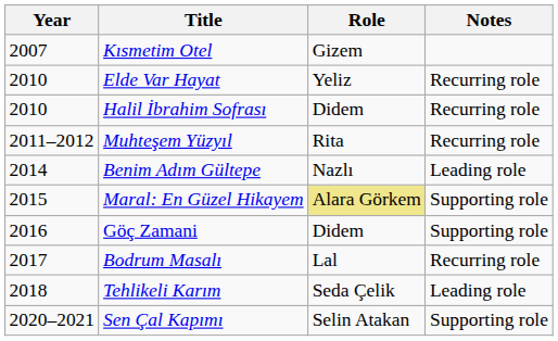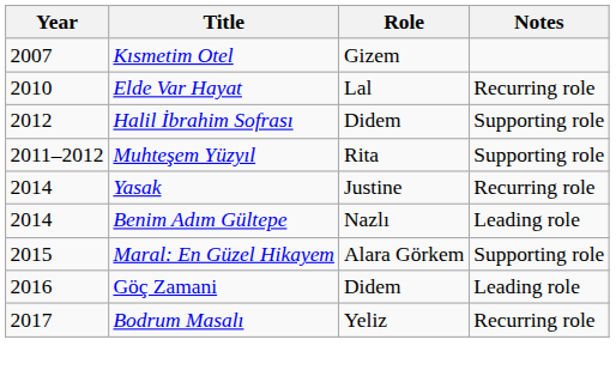Elde Var Hayat | Role: Yeliz -> Lal
Halil İbrahim Sofrası | Year: 2010 -> 2012
Halil İbrahim Sofrası | Notes: Recurring role -> Supporting role
Muhteşem Yüzyıl | Notes: Recurring role -> Supporting role
+ row: 2014 | Yasak | Justine | Recurring role
Maral: En Güzel Hikayem | Role: khaki background -> no background
Göç Zamani | Notes: Supporting role -> Leading role
Bodrum Masalı | Role: Lal -> Yeliz
- row: 2018 | Tehlikeli Karım | Seda Çelik | Leading role
- row: 2020–2021 | Sen Çal Kapımı | Selin Atakan | Supporting role
